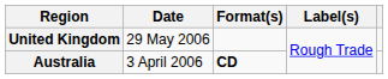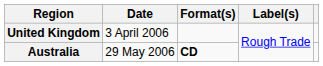United Kingdom | Date: 29 May 2006 -> 3 April 2006
Australia | Date: 3 April 2006 -> 29 May 2006
